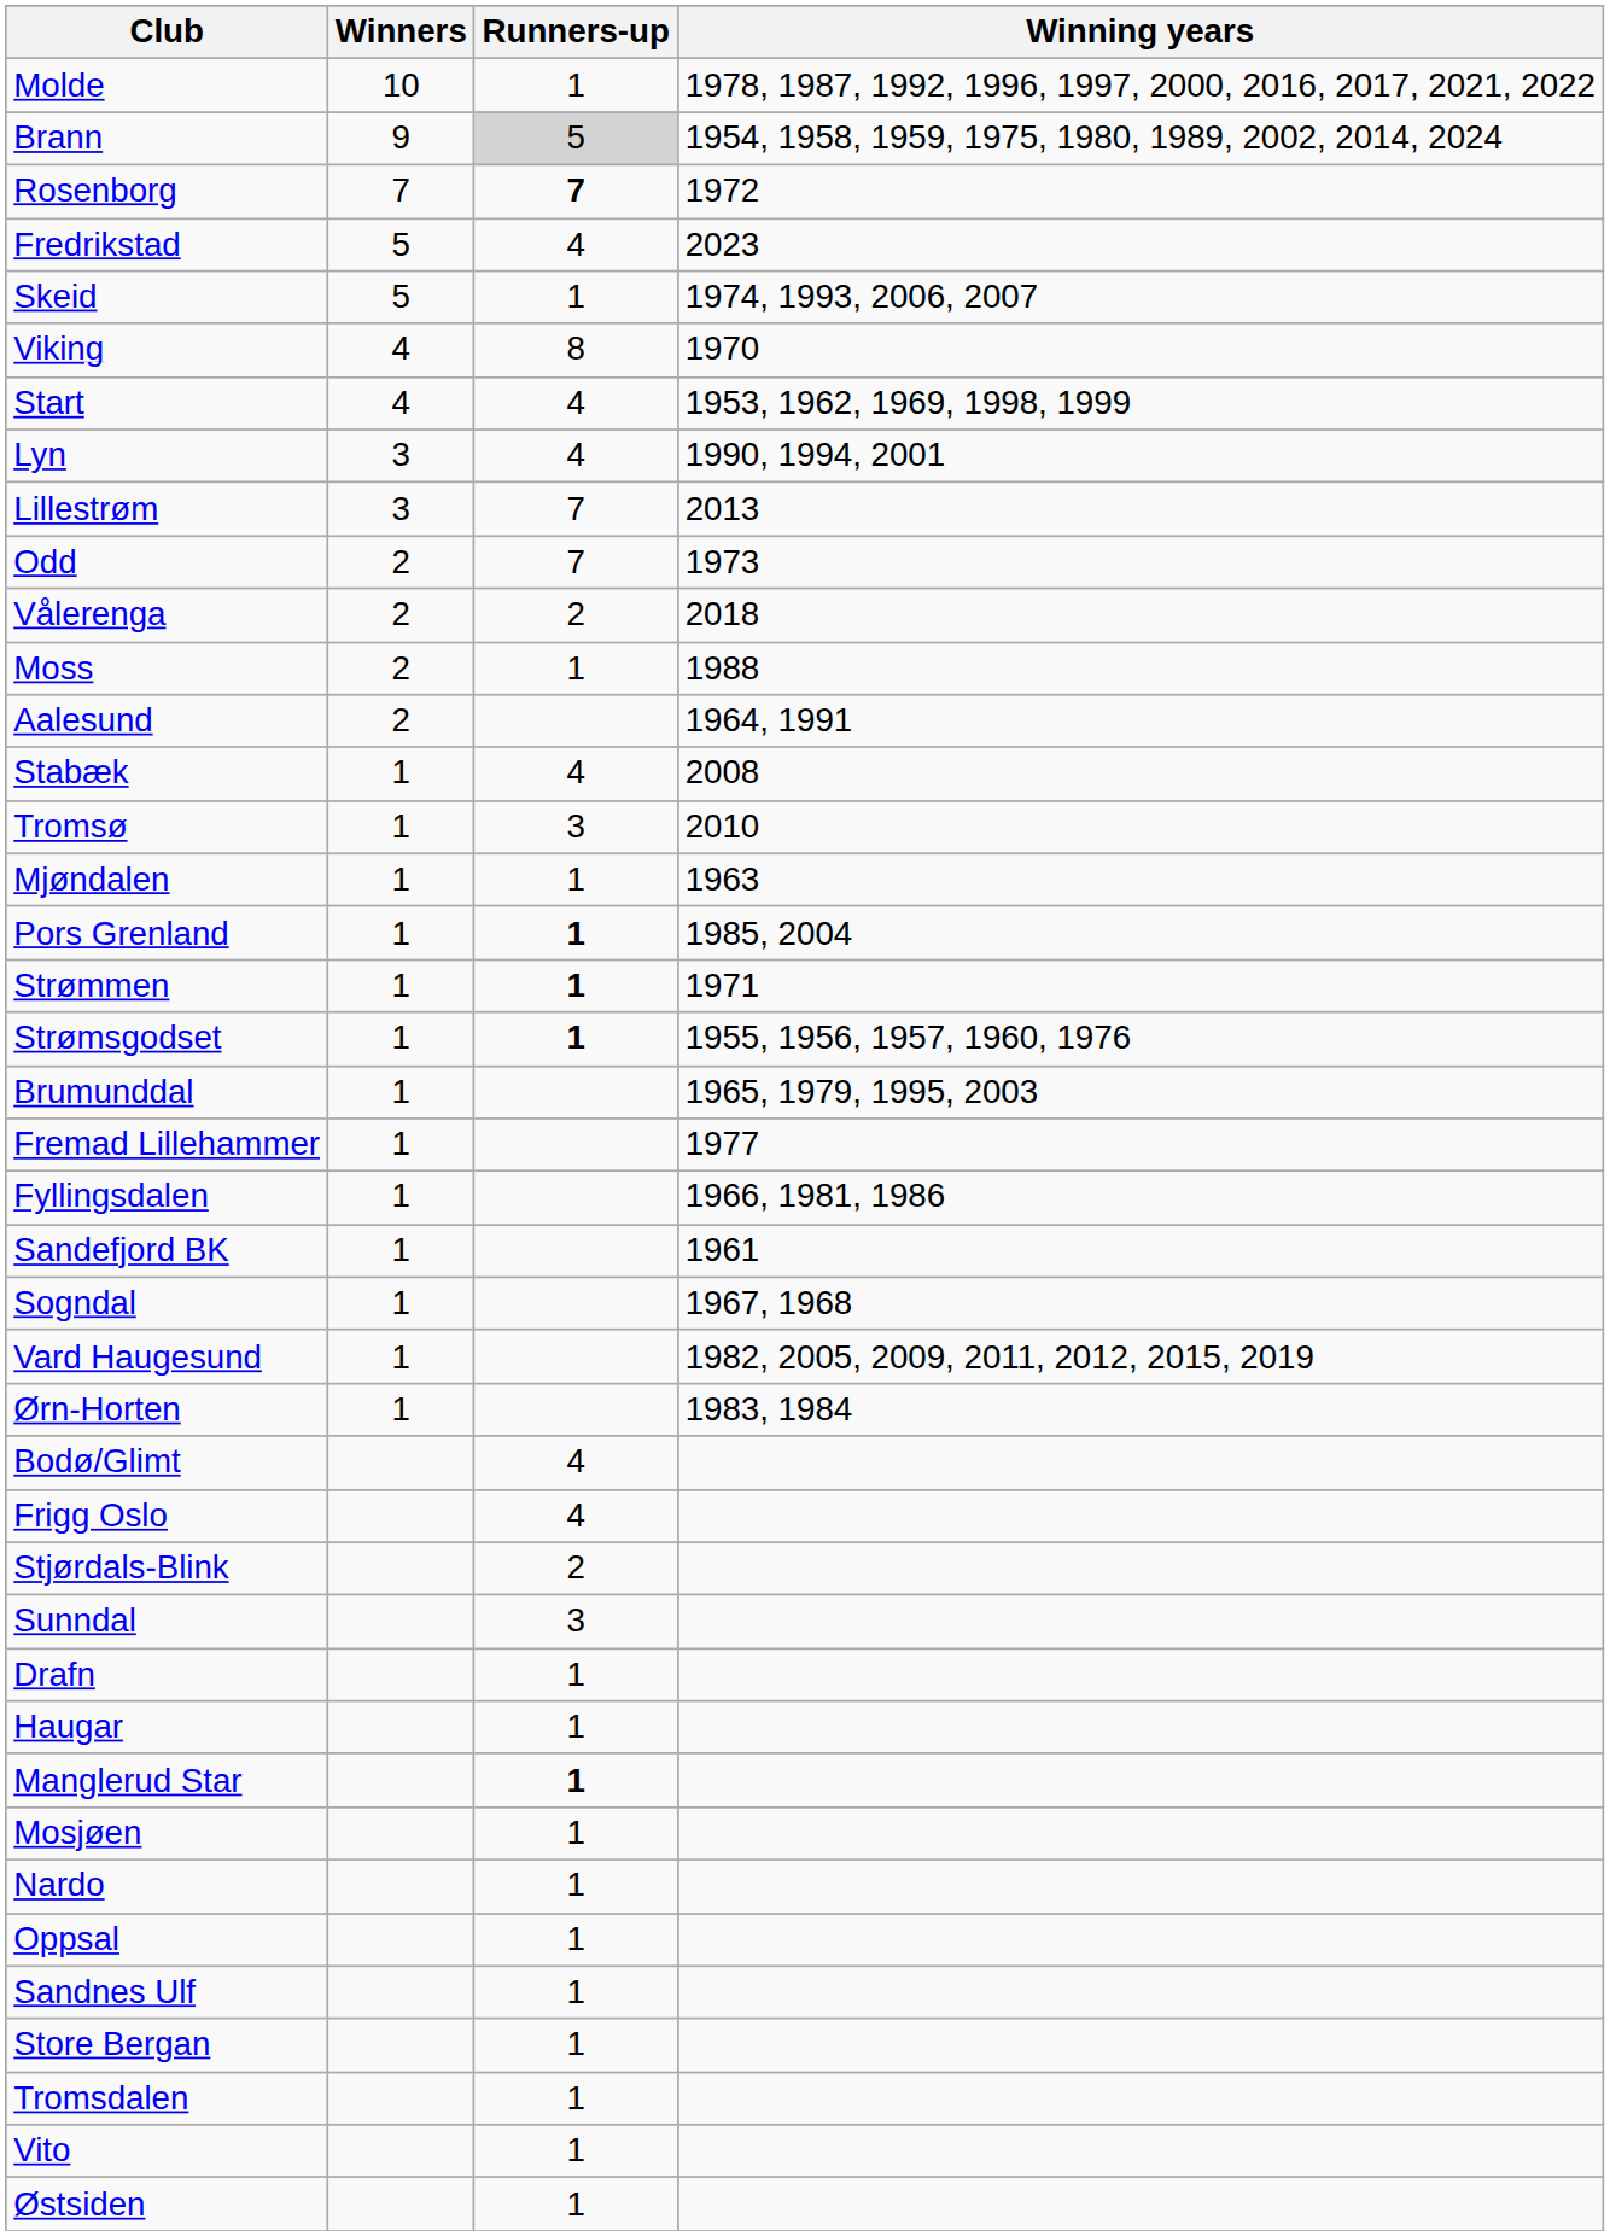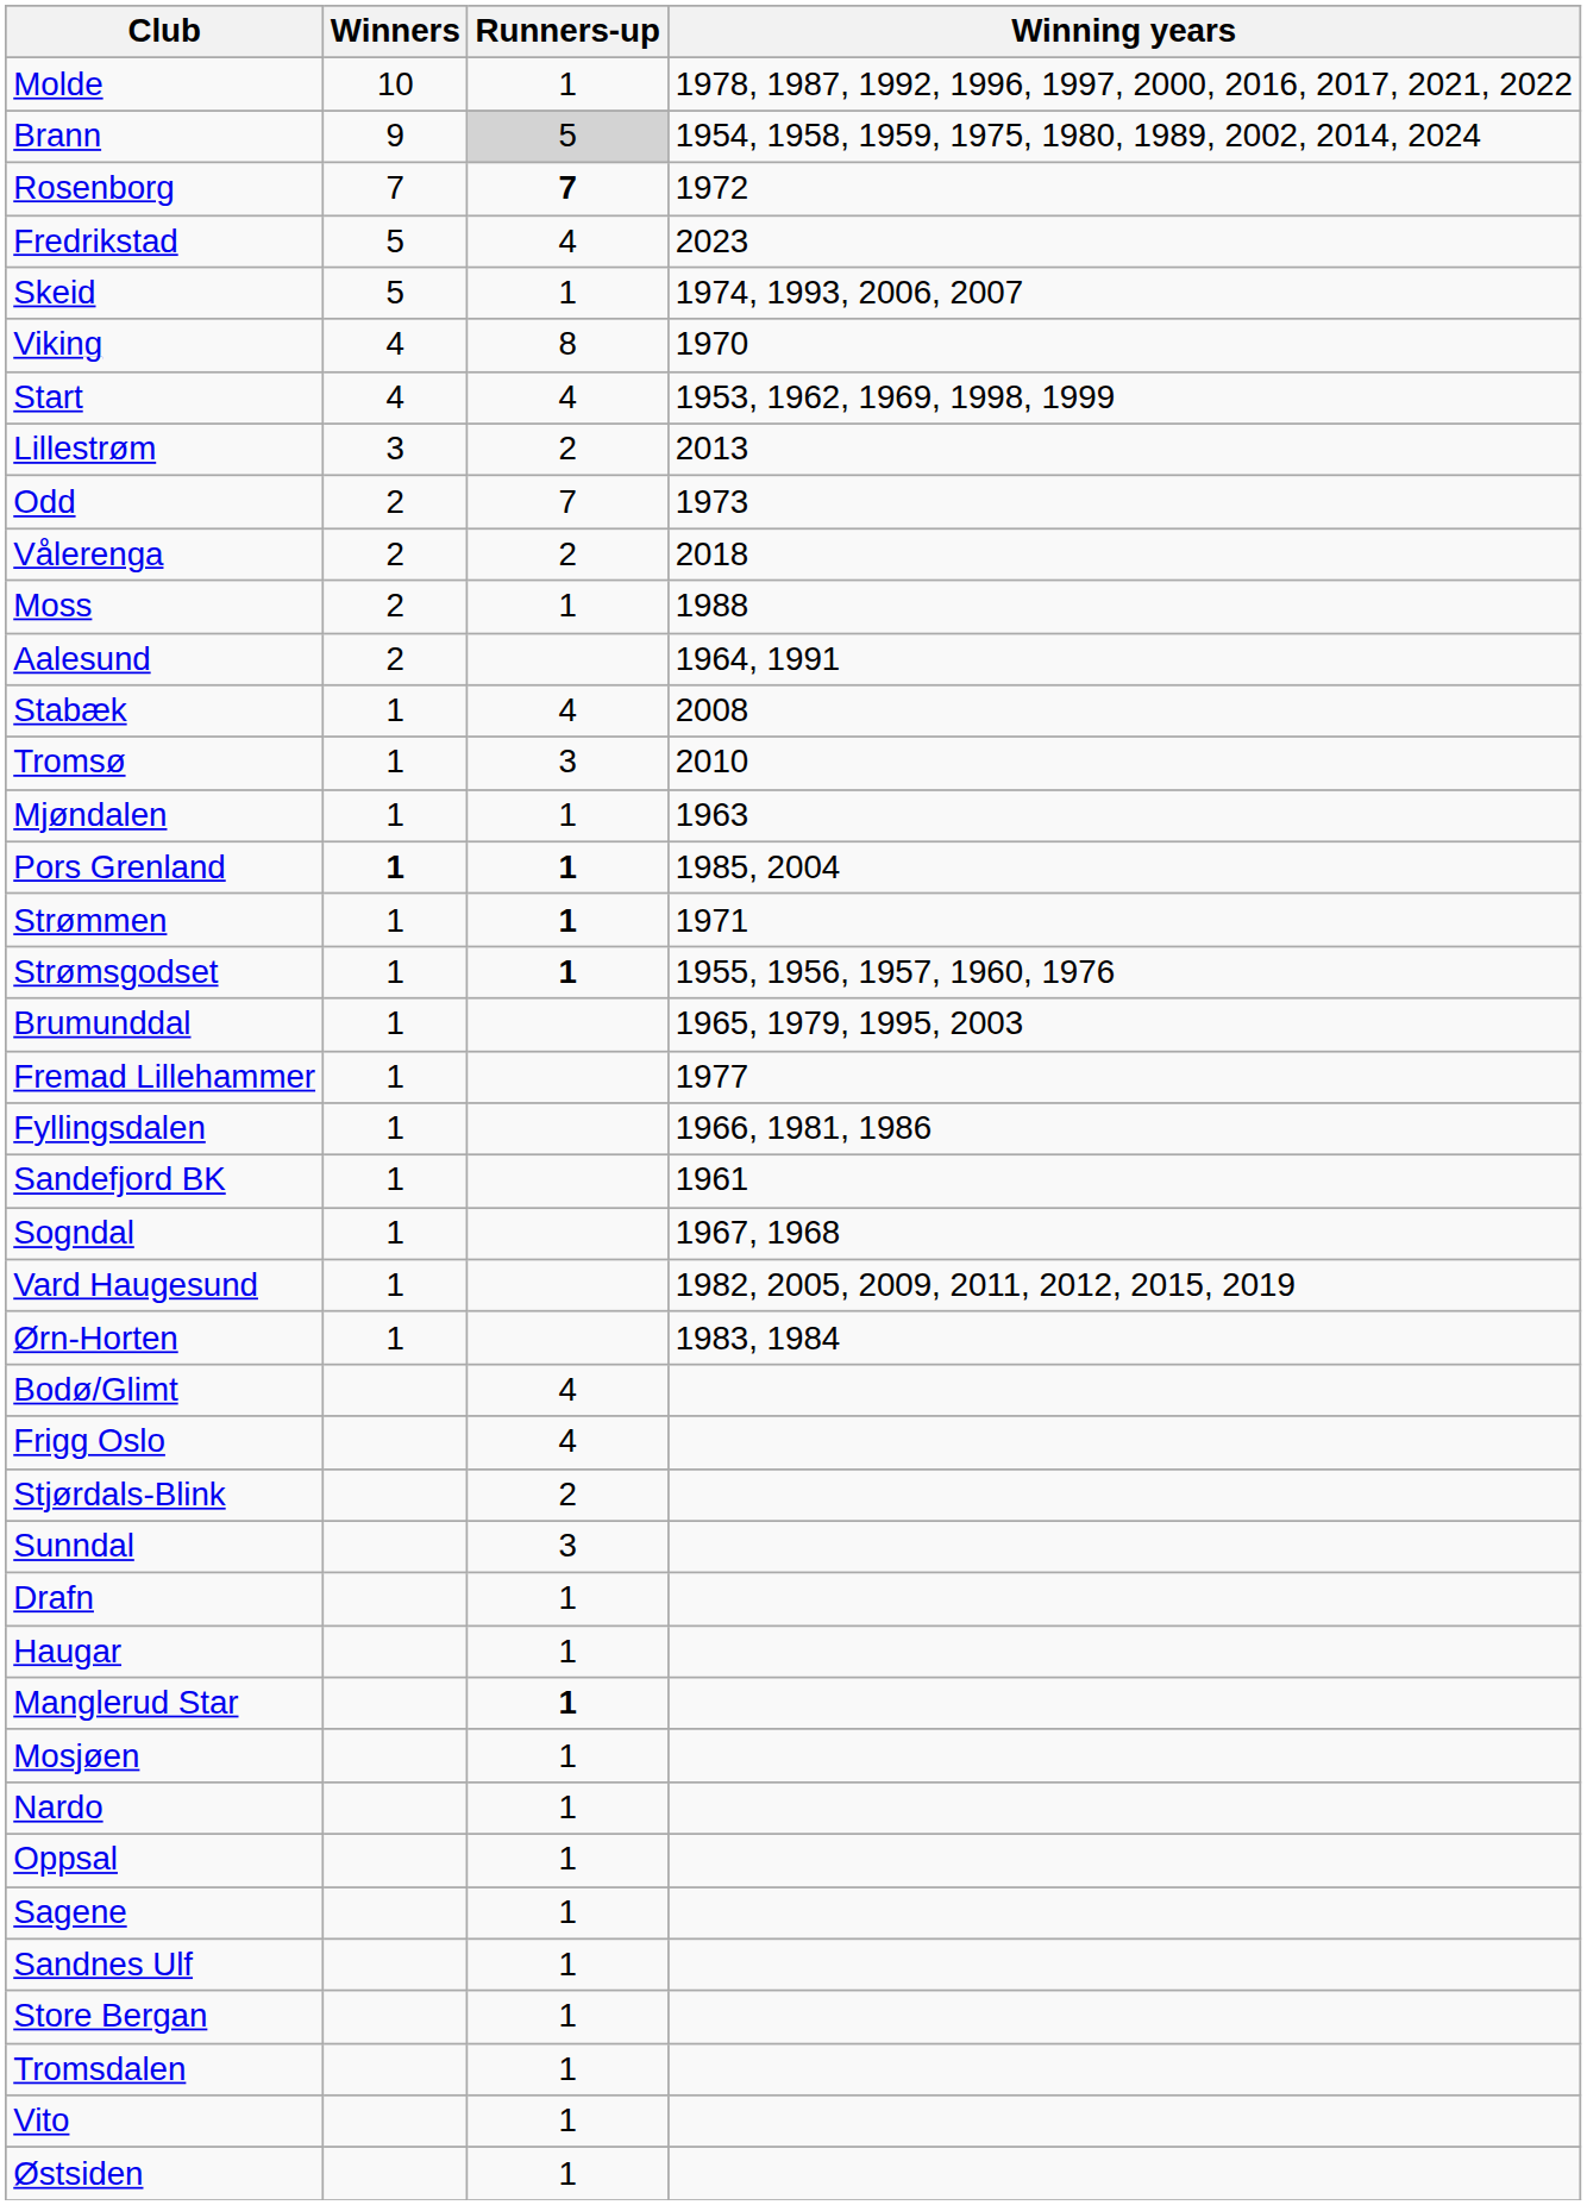- row: Lyn | 3 | 4 | 1990, 1994, 2001
Lillestrøm | Runners-up: 7 -> 2
Pors Grenland | Winners: normal -> bold
+ row: Sagene | 1
